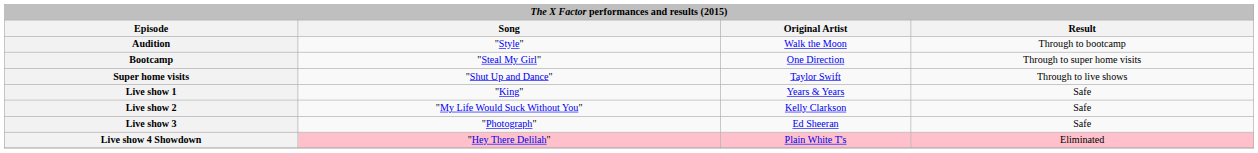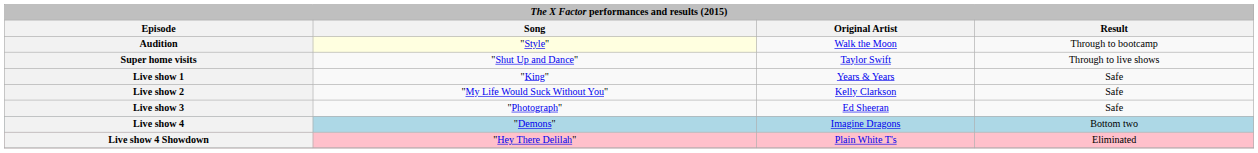Audition | Song: no background -> lightyellow background
- row: Bootcamp | "Steal My Girl" | One Direction | Through to super home visits
+ row: Live show 4 | "Demons" | Imagine Dragons | Bottom two
